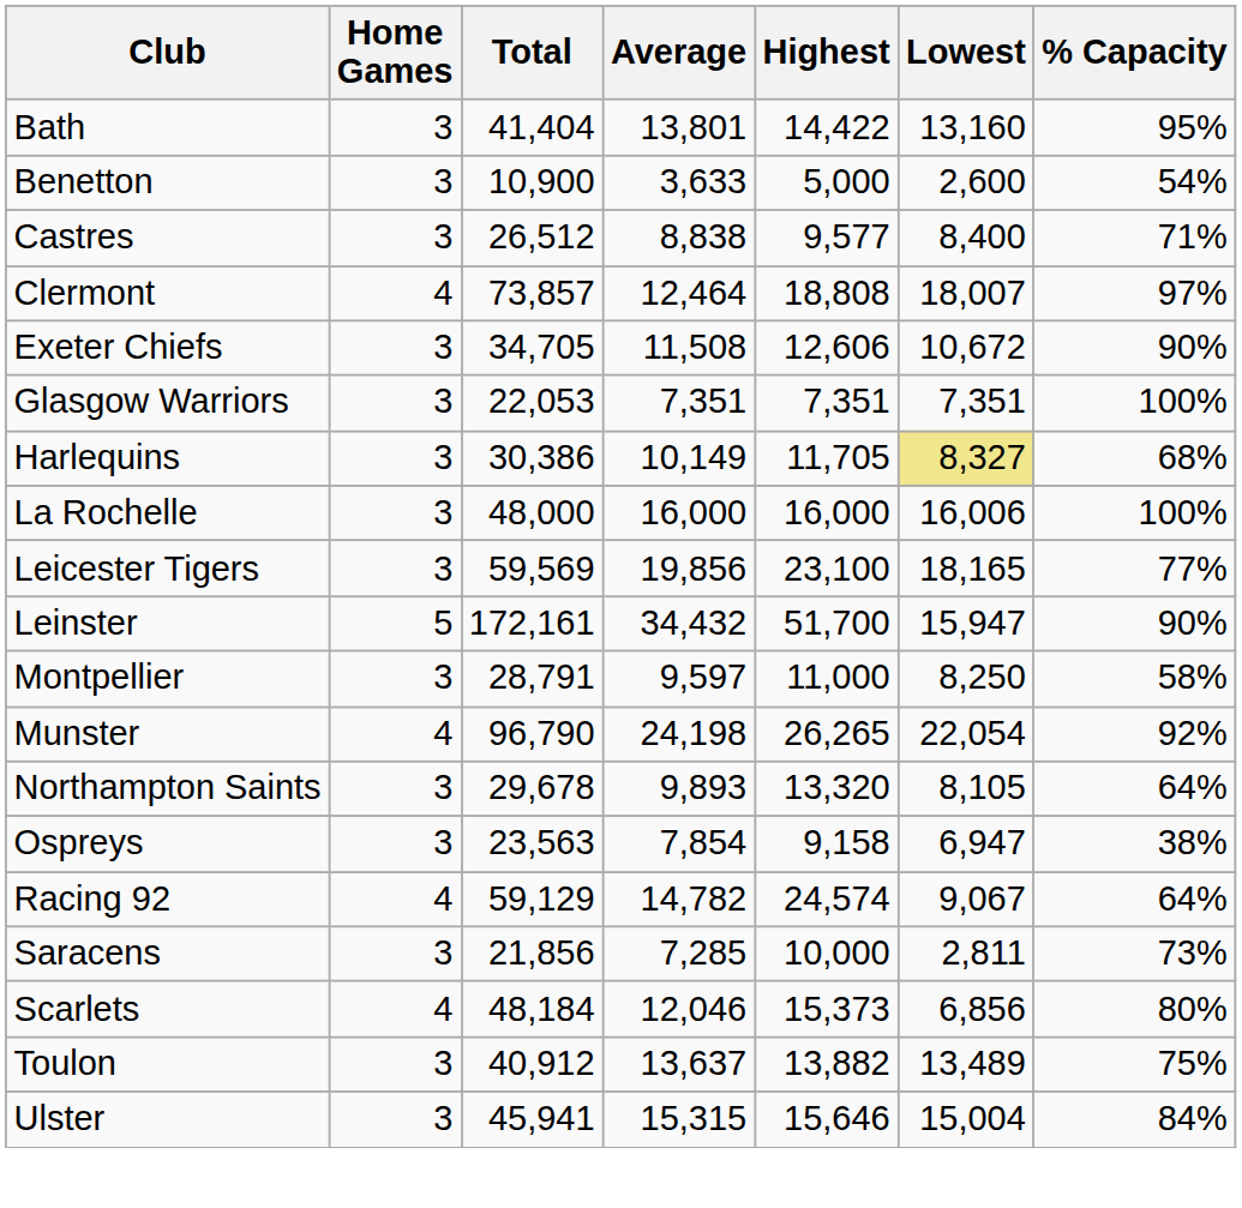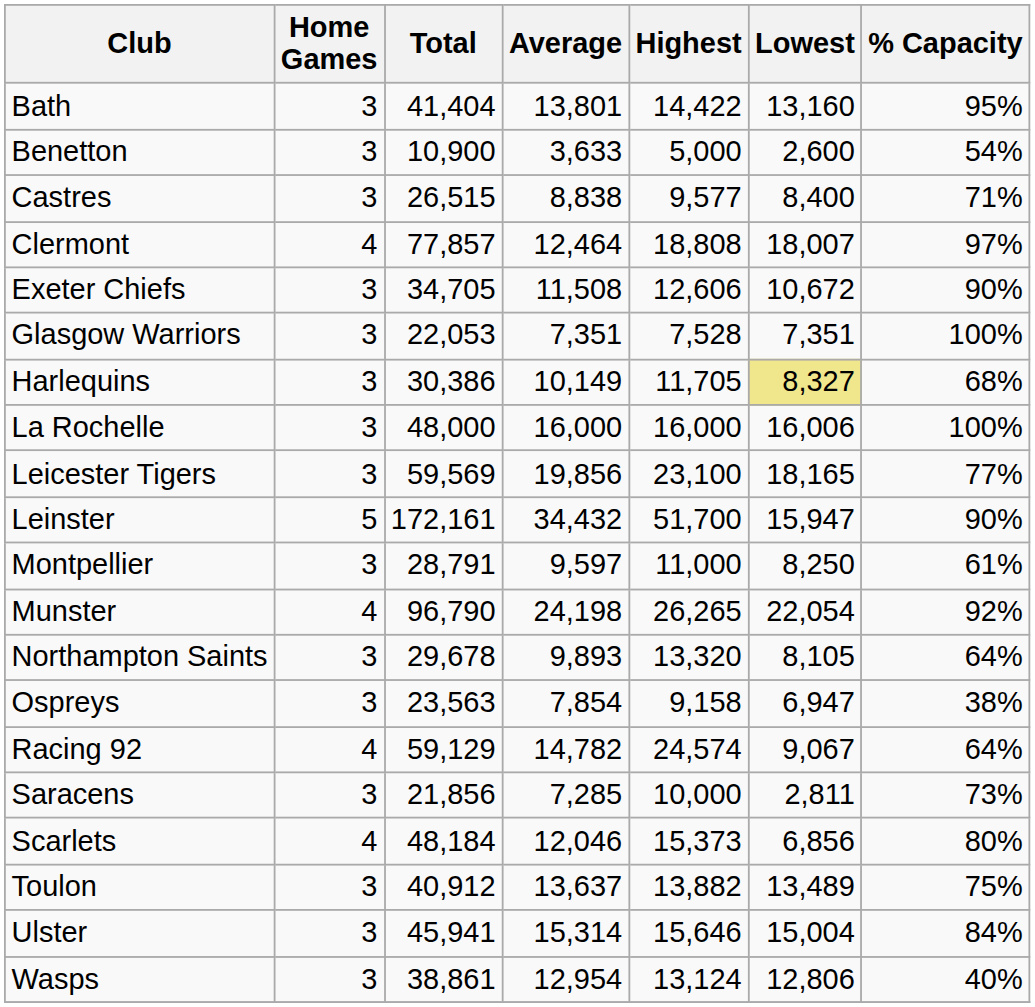Castres | Total: 26,512 -> 26,515
Clermont | Total: 73,857 -> 77,857
Glasgow Warriors | Highest: 7,351 -> 7,528
Montpellier | % Capacity: 58% -> 61%
Ulster | Average: 15,315 -> 15,314
+ row: Wasps | 3 | 38,861 | 12,954 | 13,124 | 12,806 | 40%
